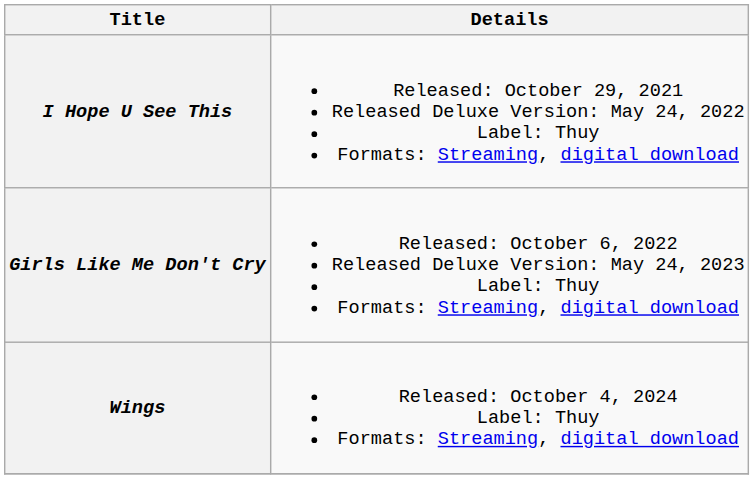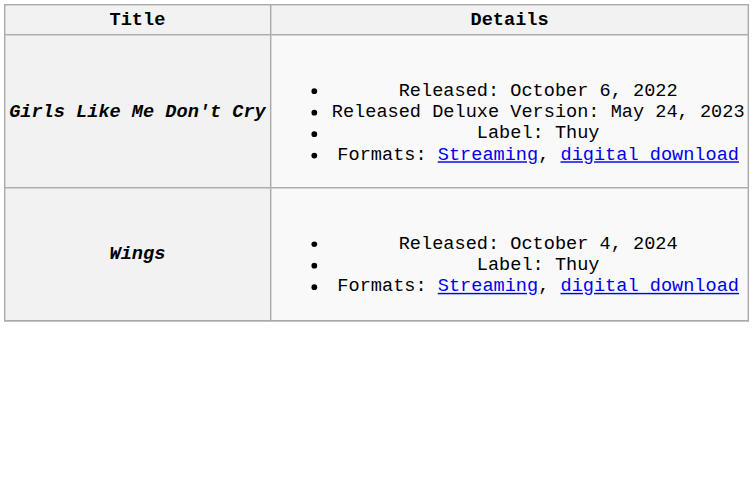- row: I Hope U See This | Released: October 29, 2021 Released Deluxe Version: May 24, 2022 Label: Thuy Formats: Streaming, digital download
